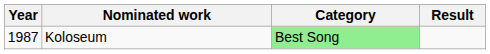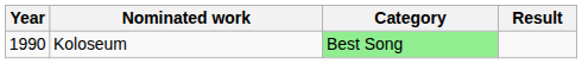Koloseum | Year: 1987 -> 1990
